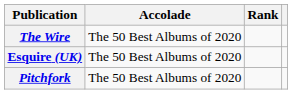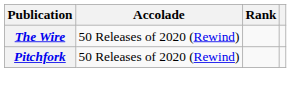The Wire | Accolade: The 50 Best Albums of 2020 -> 50 Releases of 2020 (Rewind)
- row: Esquire (UK) | The 50 Best Albums of 2020
Pitchfork | Accolade: The 50 Best Albums of 2020 -> 50 Releases of 2020 (Rewind)
